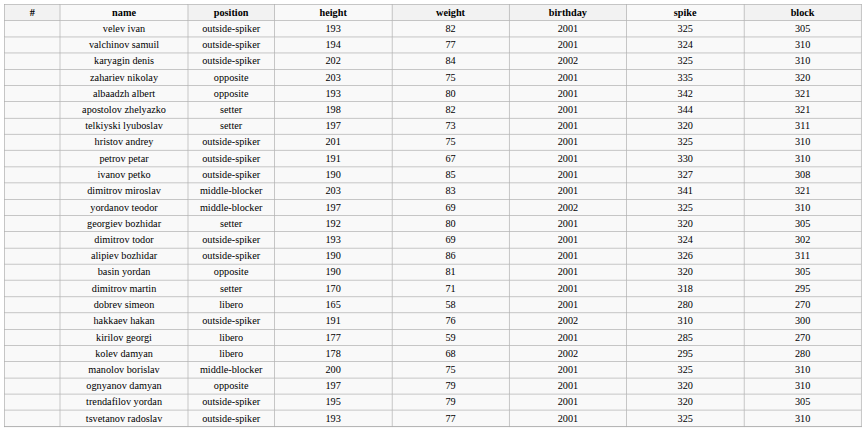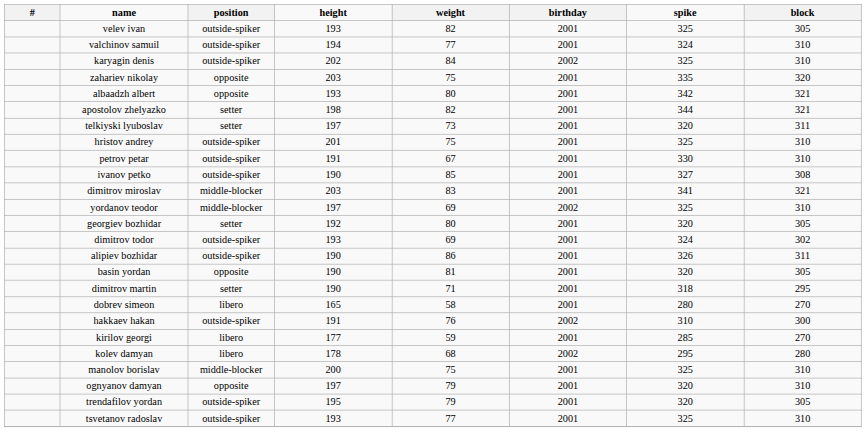dimitrov martin | height: 170 -> 190
